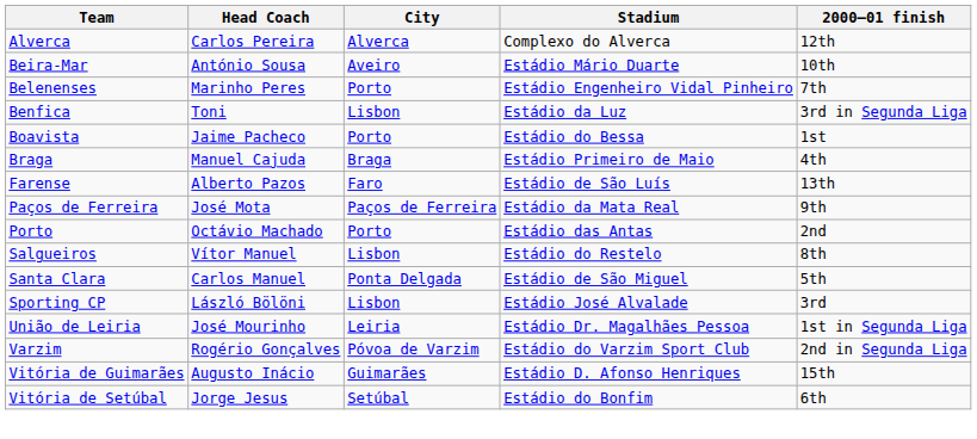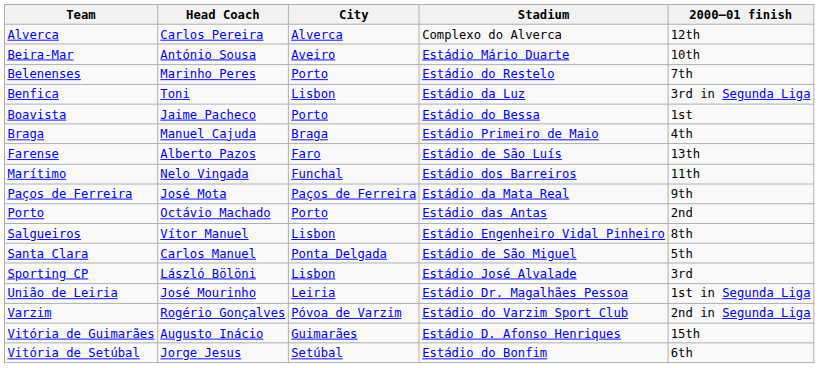Belenenses | Stadium: Estádio Engenheiro Vidal Pinheiro -> Estádio do Restelo
+ row: Marítimo | Nelo Vingada | Funchal | Estádio dos Barreiros | 11th
Salgueiros | Stadium: Estádio do Restelo -> Estádio Engenheiro Vidal Pinheiro
